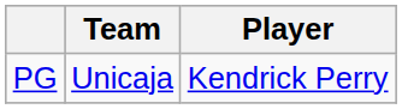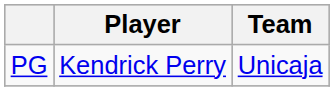columns swapped: Player <-> Team
